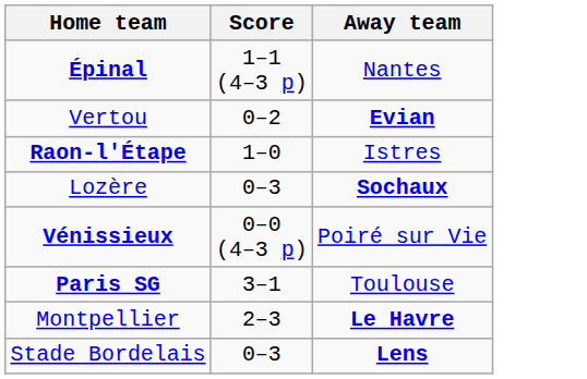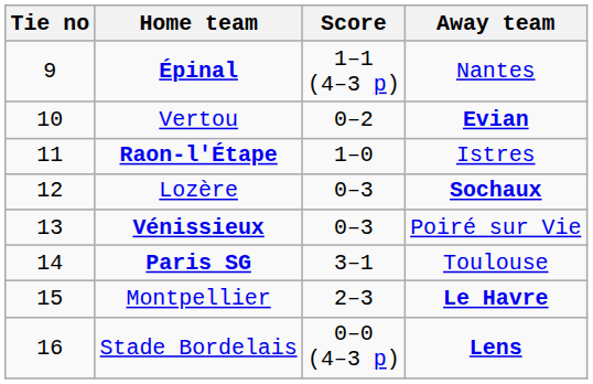+ column: Tie no | 9 | 10 | 11 | 12 | 13 | 14 | 15 | 16
Vénissieux | Score: 0–0 (4–3 p) -> 0–3
Stade Bordelais | Score: 0–3 -> 0–0 (4–3 p)
